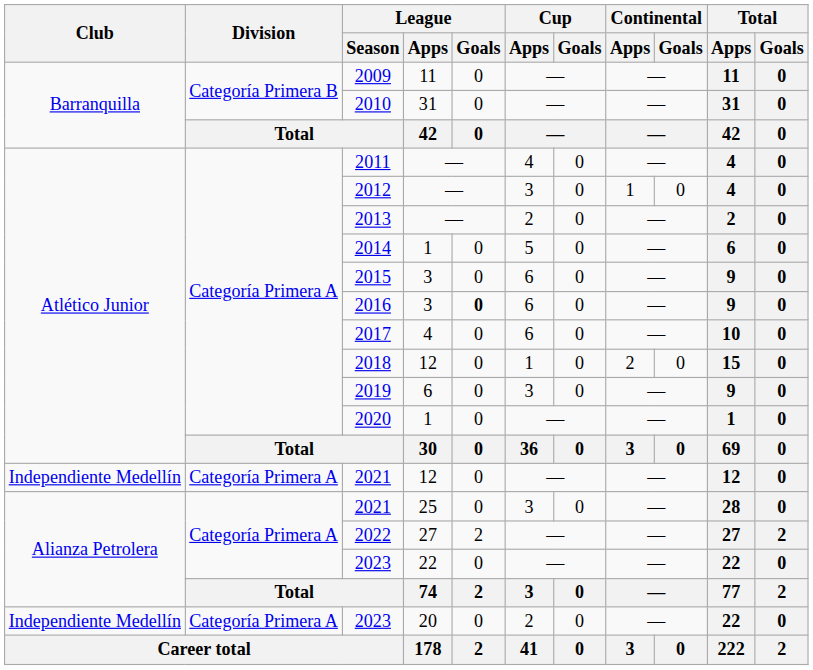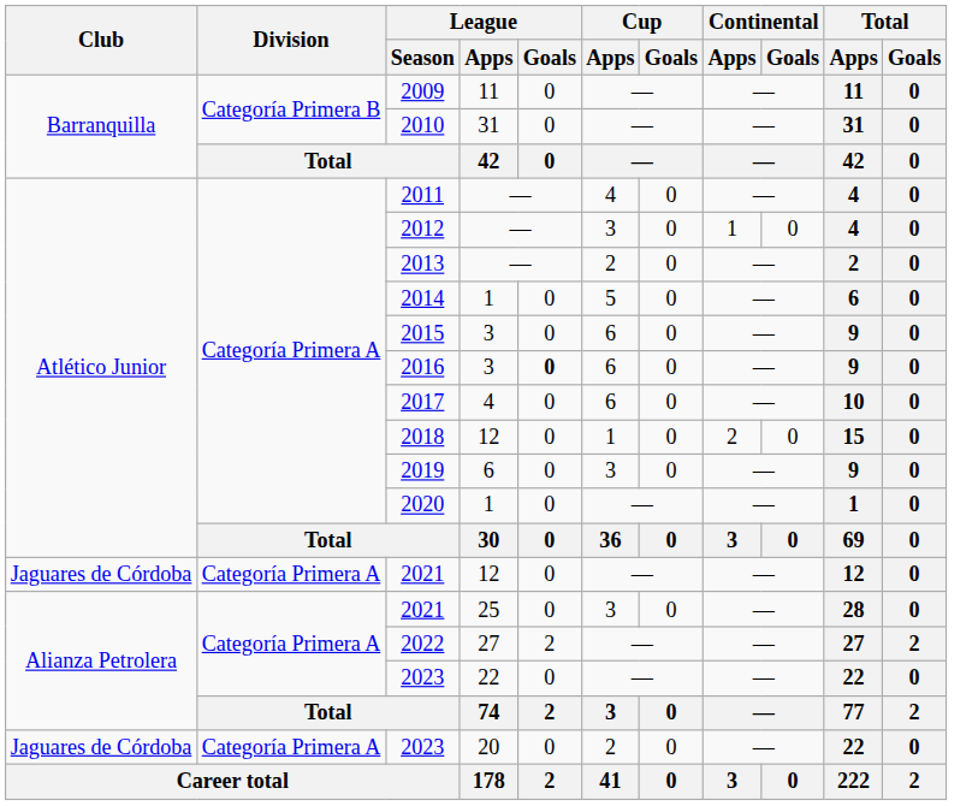2021 / 12 | Club: Independiente Medellín -> Jaguares de Córdoba
2023 / 20 | Club: Independiente Medellín -> Jaguares de Córdoba
